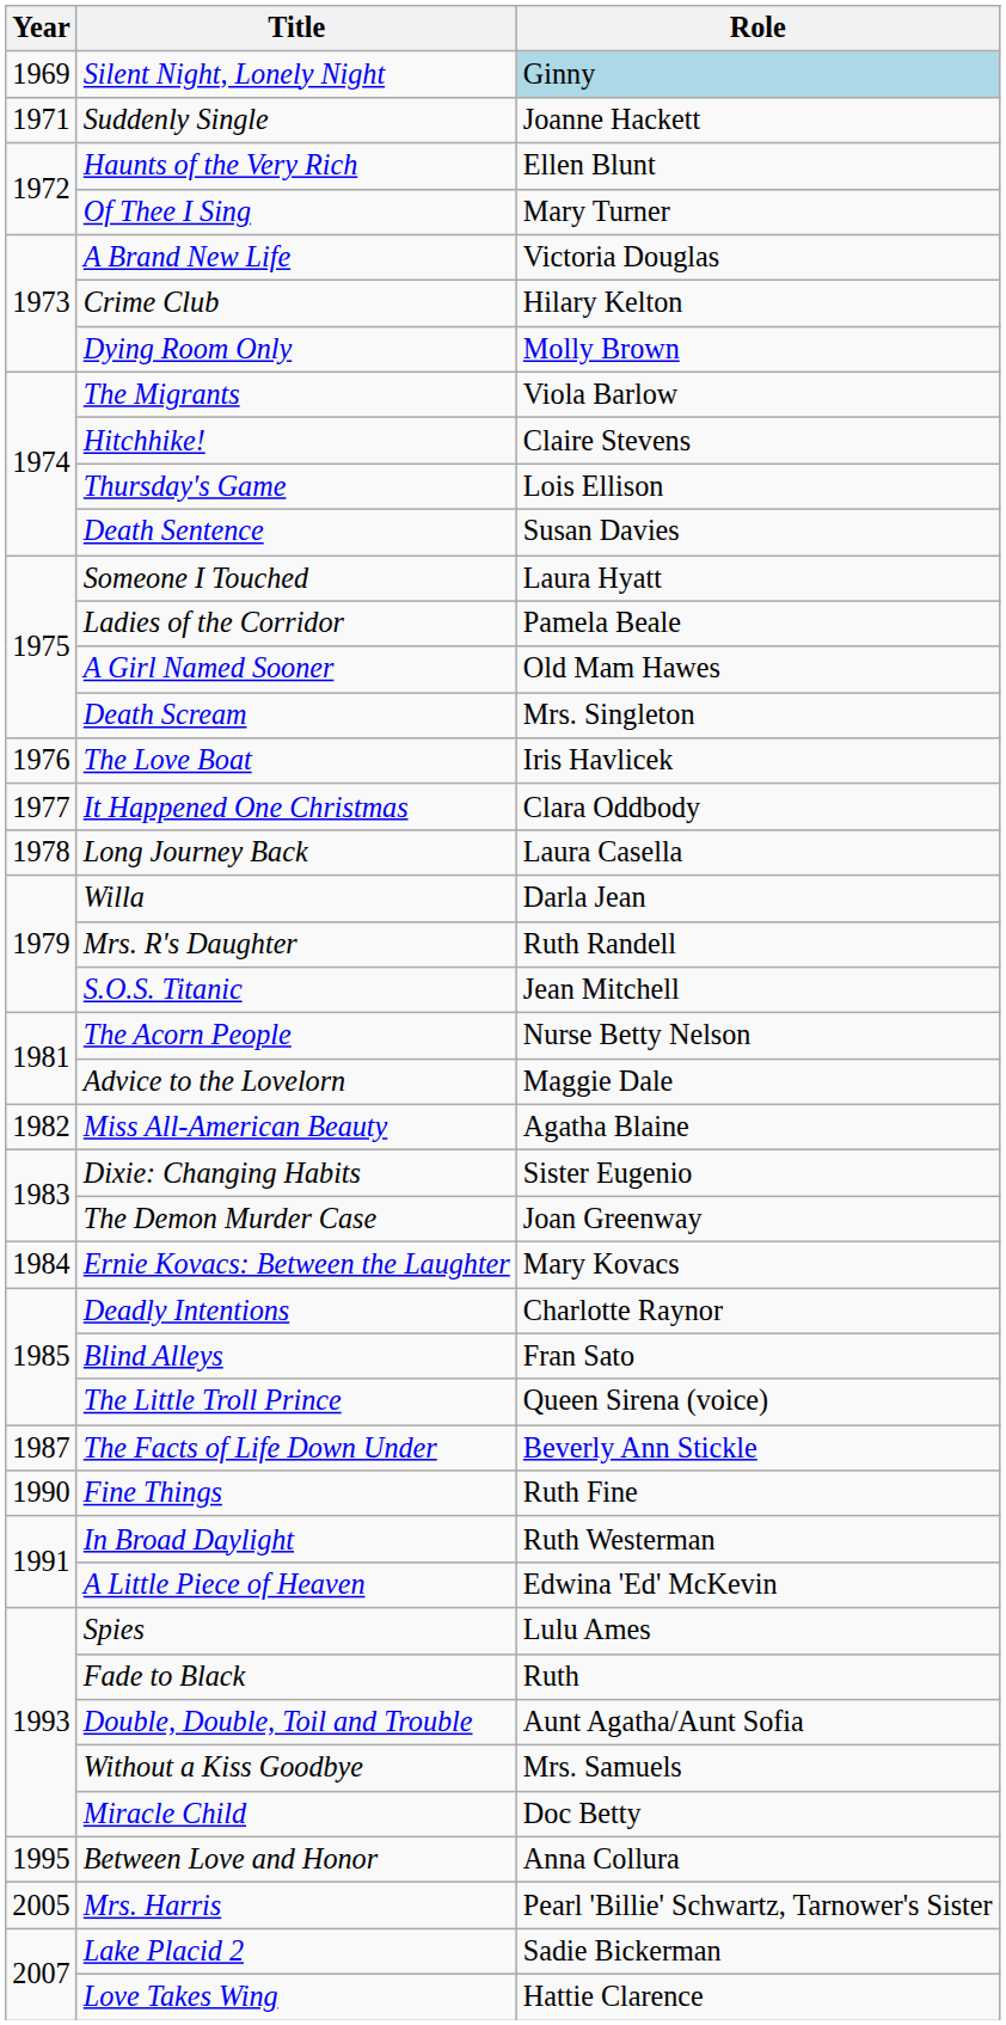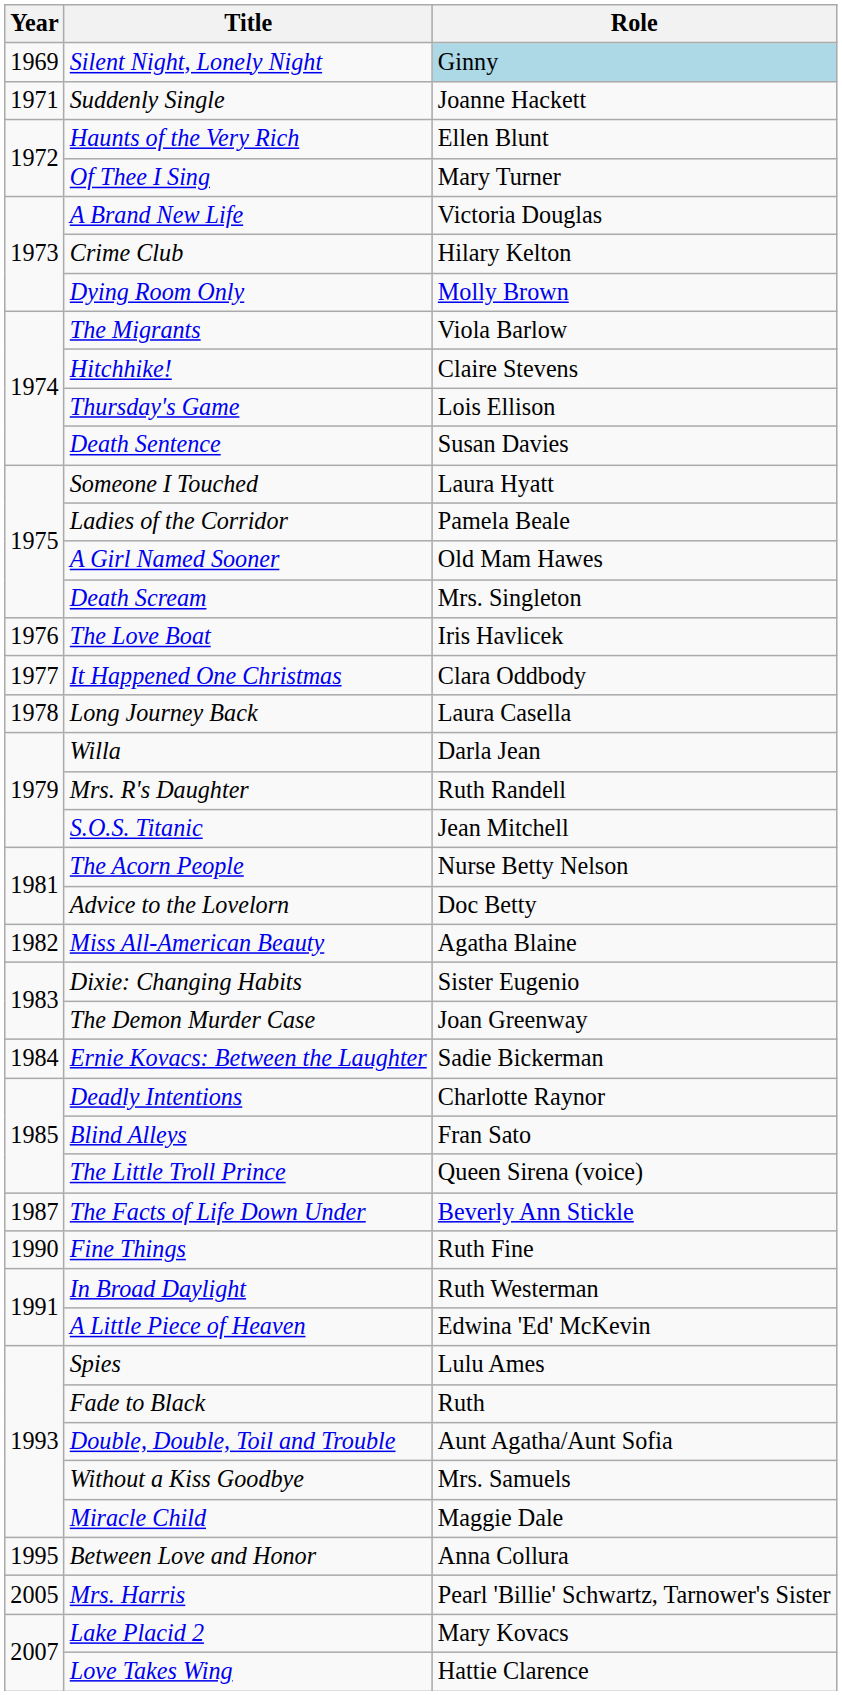Advice to the Lovelorn | Role: Maggie Dale -> Doc Betty
Ernie Kovacs: Between the Laughter | Role: Mary Kovacs -> Sadie Bickerman
Miracle Child | Role: Doc Betty -> Maggie Dale
Lake Placid 2 | Role: Sadie Bickerman -> Mary Kovacs
